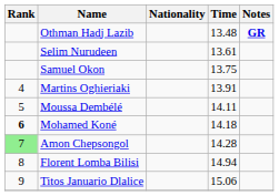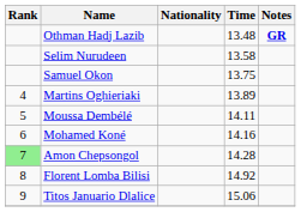Selim Nurudeen | Time: 13.61 -> 13.58
Martins Oghieriaki | Time: 13.91 -> 13.89
Mohamed Koné | Rank: bold -> normal
Mohamed Koné | Time: 14.18 -> 14.16
Florent Lomba Bilisi | Time: 14.94 -> 14.92
